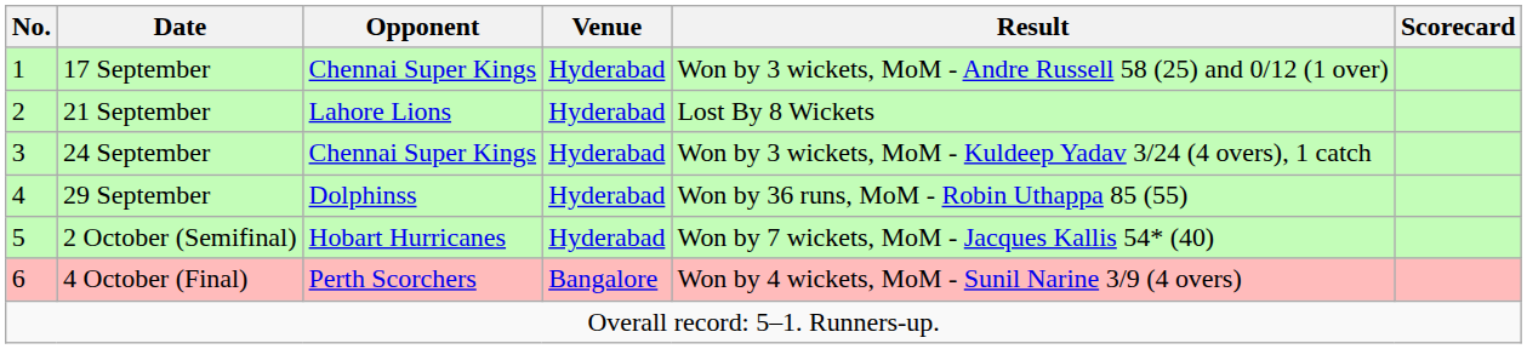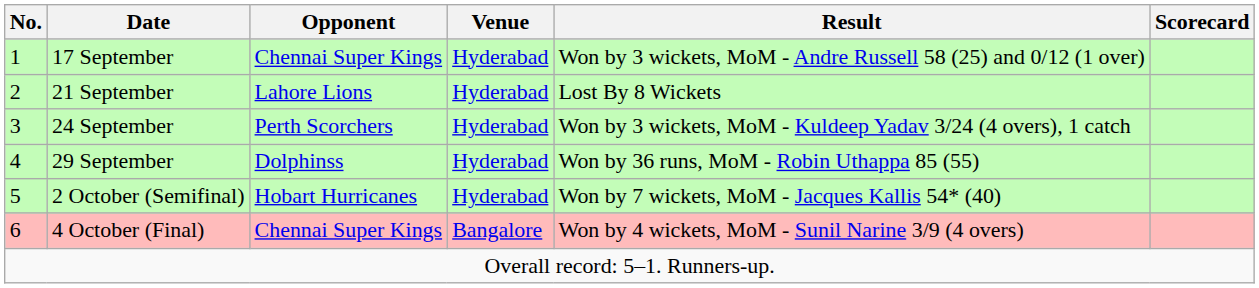24 September | Opponent: Chennai Super Kings -> Perth Scorchers
4 October (Final) | Opponent: Perth Scorchers -> Chennai Super Kings
